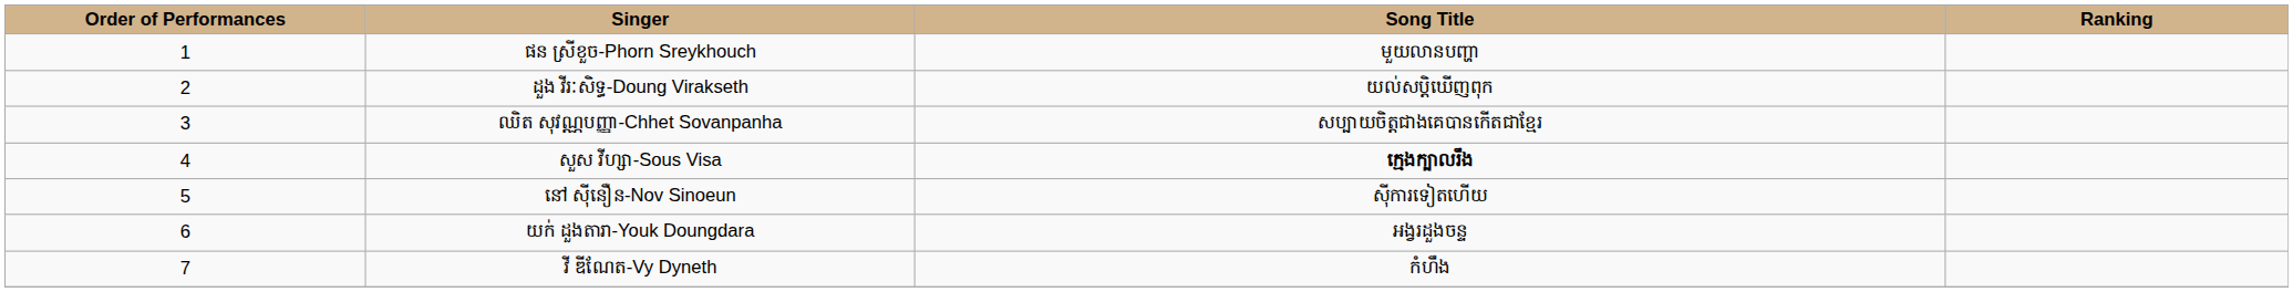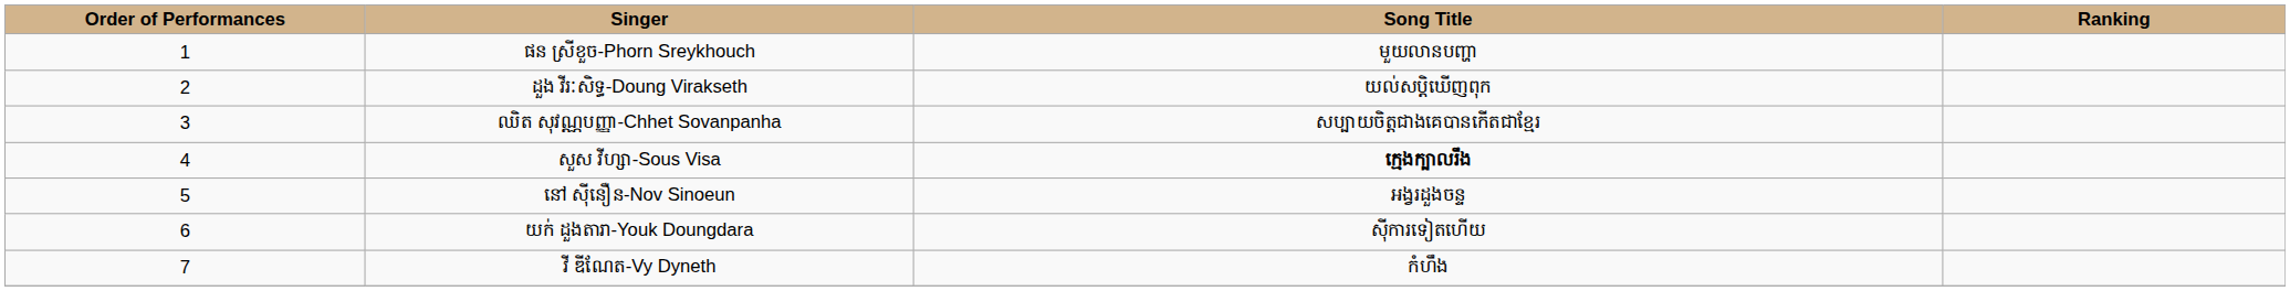នៅ ស៊ីនឿន-Nov Sinoeun | Song Title: ស៊ីការទៀតហើយ -> អង្វរដួងចន្ទ
យក់ ដួងតារា-Youk Doungdara | Song Title: អង្វរដួងចន្ទ -> ស៊ីការទៀតហើយ
